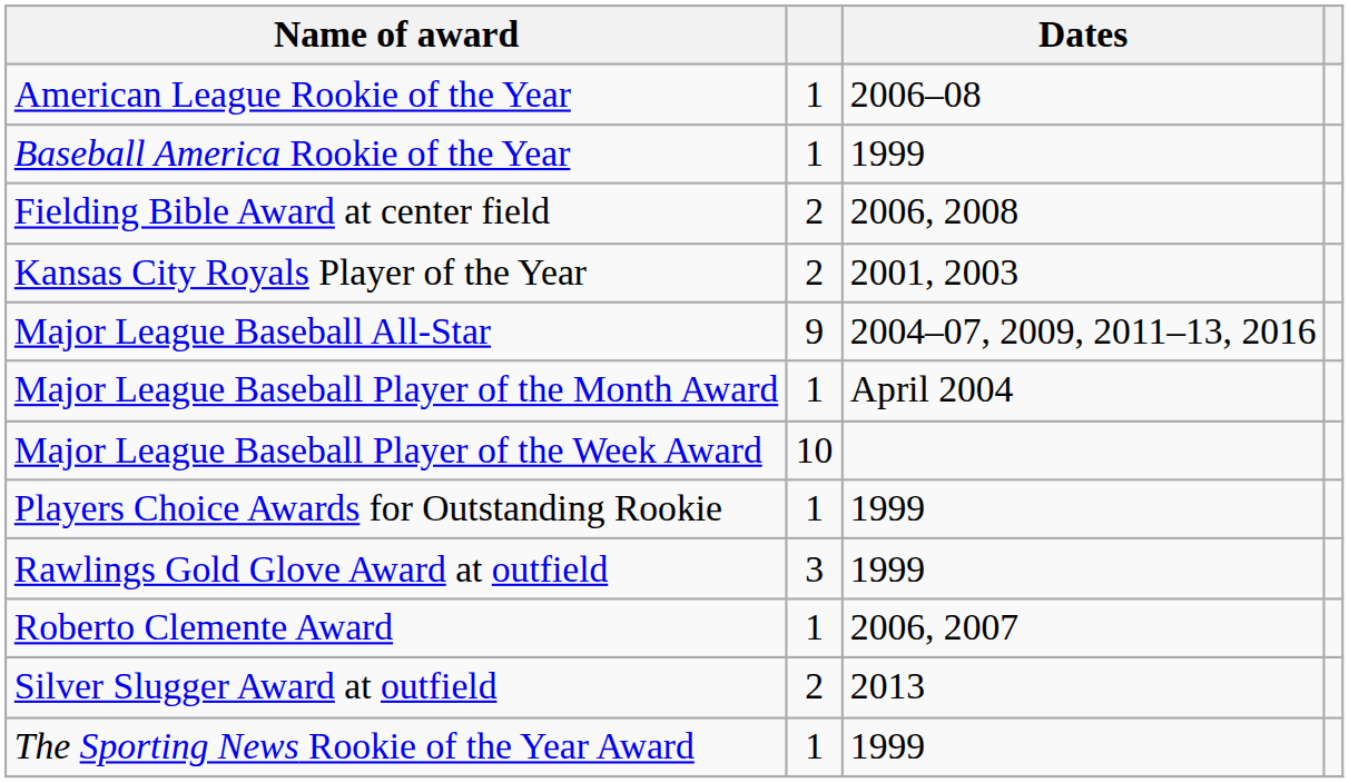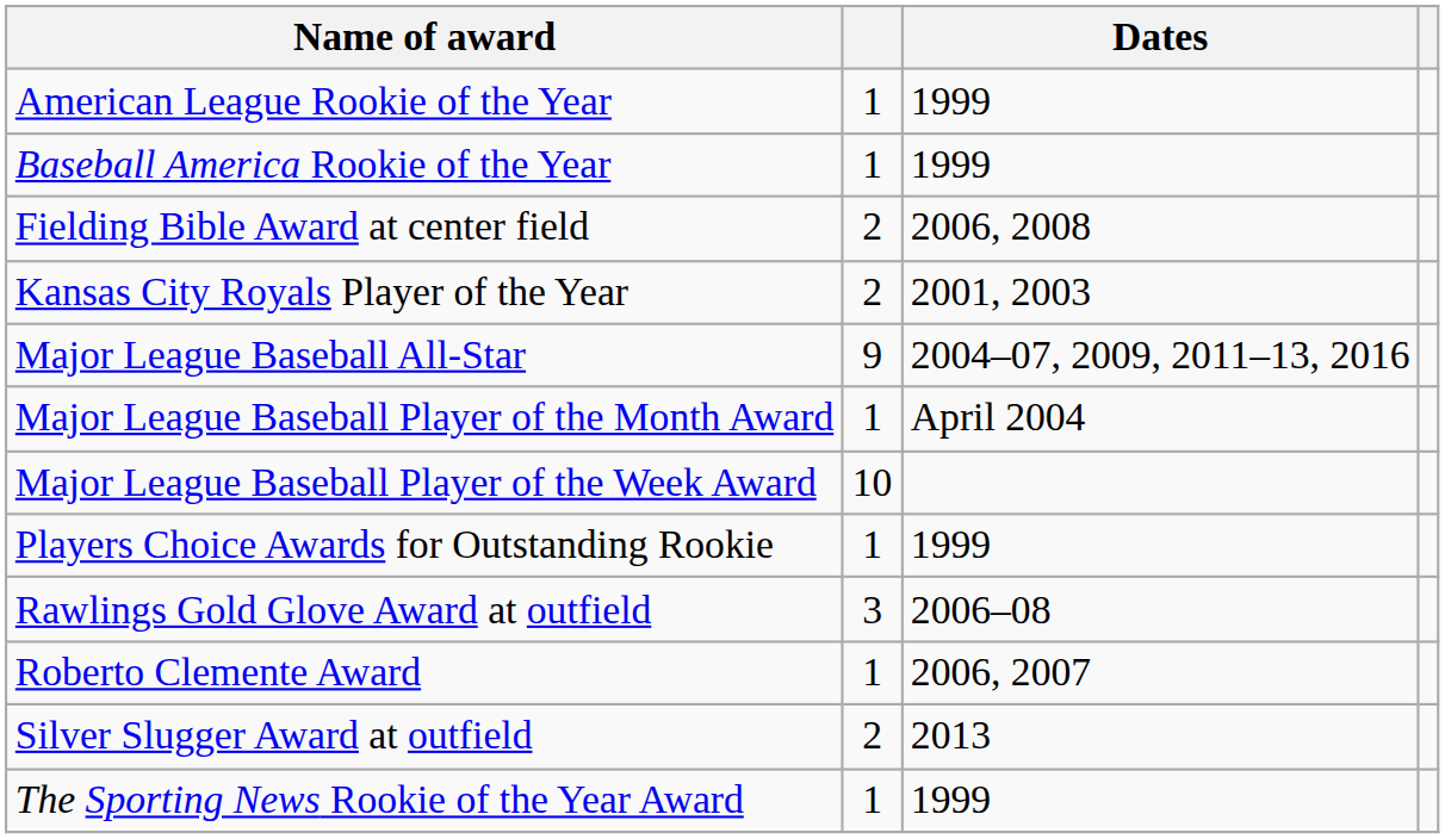American League Rookie of the Year | Dates: 2006–08 -> 1999
Rawlings Gold Glove Award at outfield | Dates: 1999 -> 2006–08
